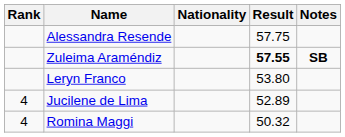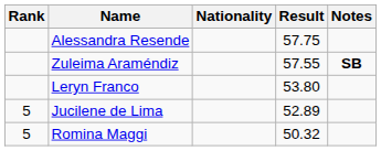Zuleima Araméndiz | Result: bold -> normal
Jucilene de Lima | Rank: 4 -> 5
Romina Maggi | Rank: 4 -> 5
